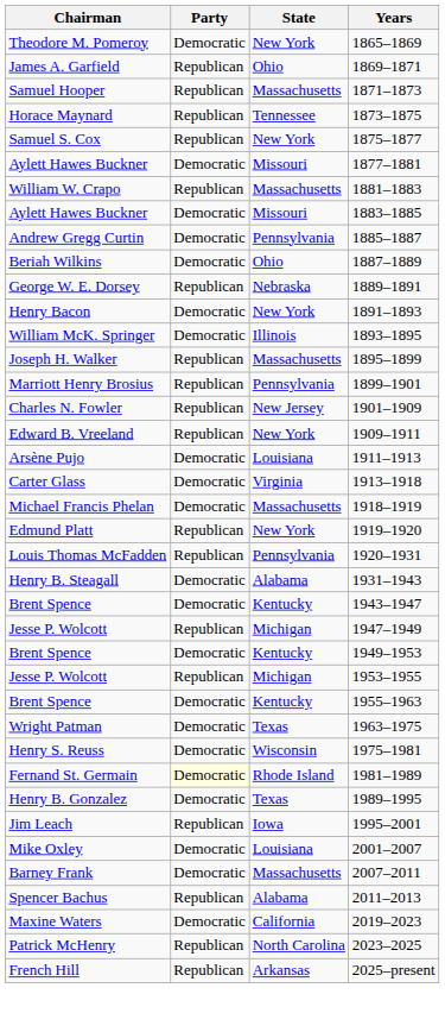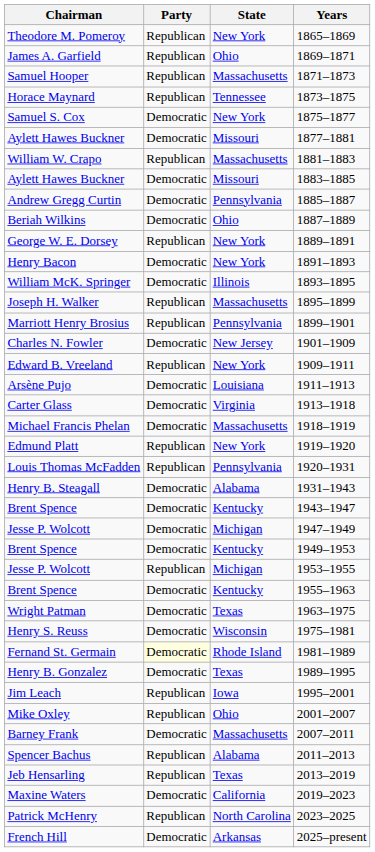Theodore M. Pomeroy | Party: Democratic -> Republican
Samuel S. Cox | Party: Republican -> Democratic
George W. E. Dorsey | State: Nebraska -> New York
Charles N. Fowler | Party: Republican -> Democratic
Jesse P. Wolcott / 1947–1949 | Party: Republican -> Democratic
Mike Oxley | Party: Democratic -> Republican
Mike Oxley | State: Louisiana -> Ohio
+ row: Jeb Hensarling | Republican | Texas | 2013–2019
French Hill | Party: Republican -> Democratic
